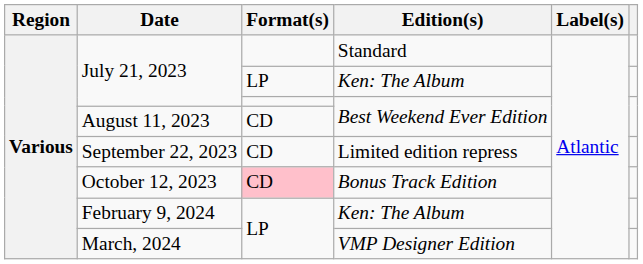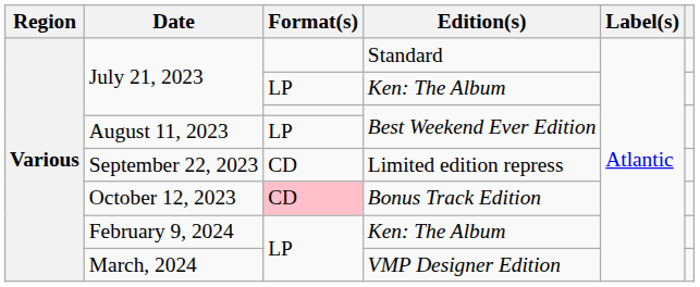August 11, 2023 | Format(s): CD -> LP
